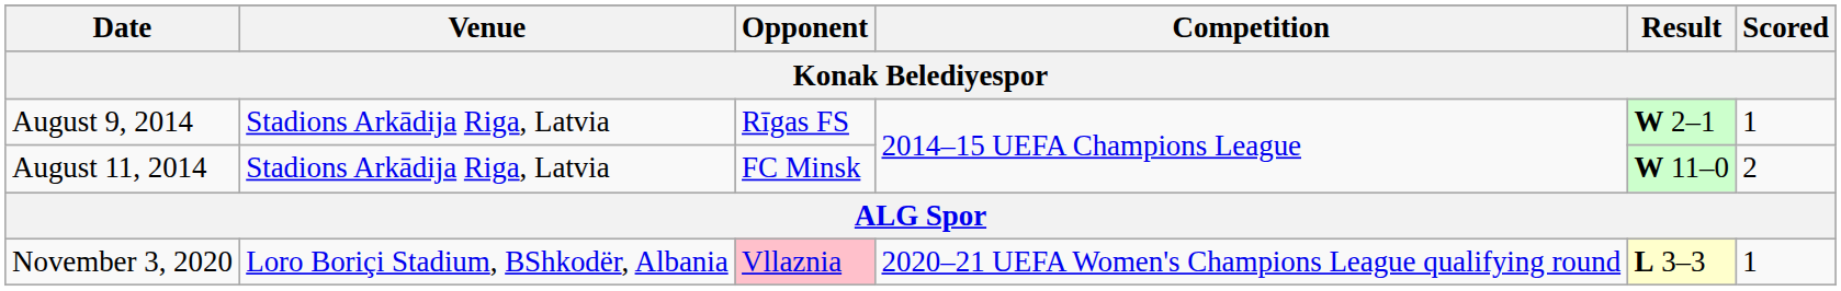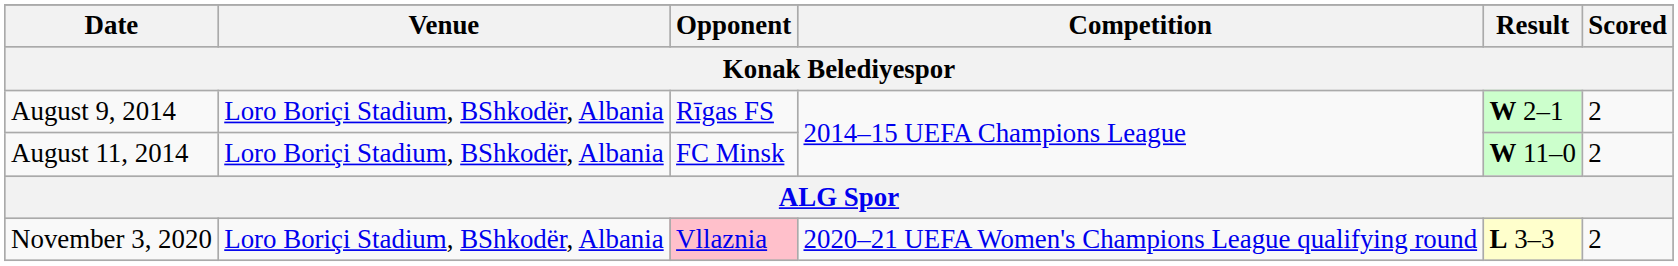August 9, 2014 | Venue: Stadions Arkādija Riga, Latvia -> Loro Boriçi Stadium, BShkodër, Albania
August 9, 2014 | Scored: 1 -> 2
August 11, 2014 | Venue: Stadions Arkādija Riga, Latvia -> Loro Boriçi Stadium, BShkodër, Albania
November 3, 2020 | Scored: 1 -> 2
